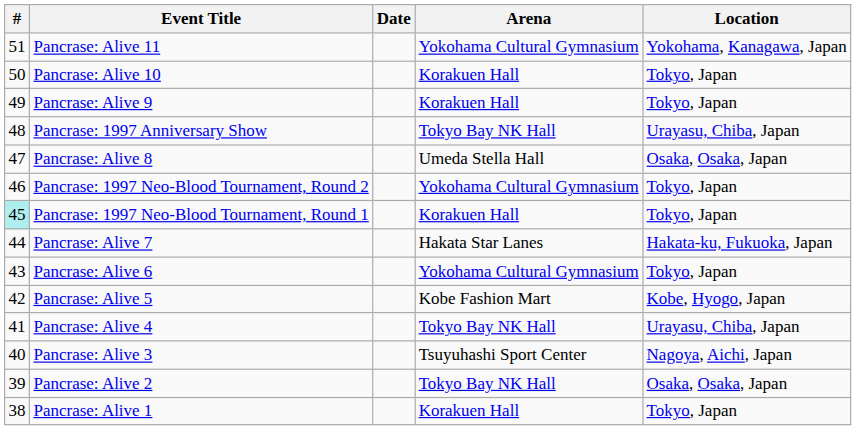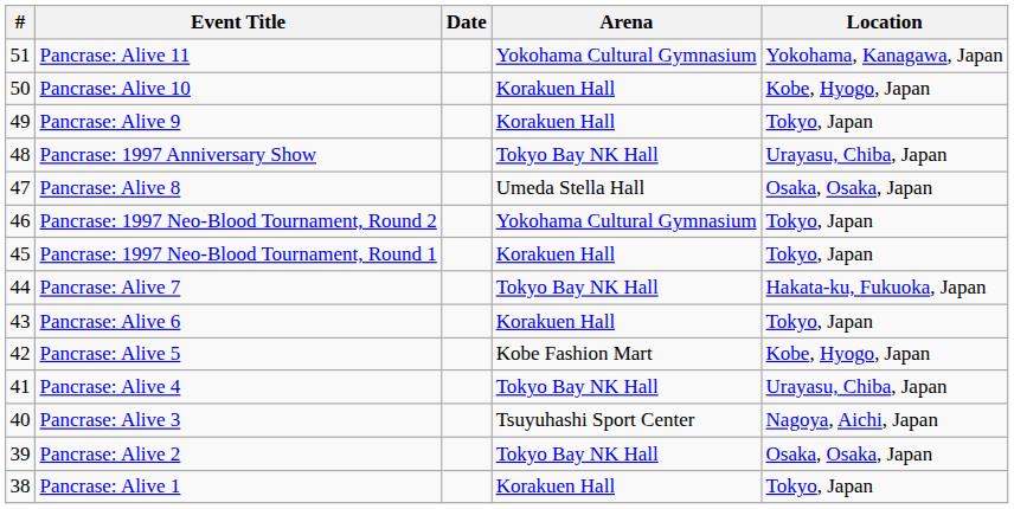Pancrase: Alive 10 | Location: Tokyo, Japan -> Kobe, Hyogo, Japan
Pancrase: 1997 Neo-Blood Tournament, Round 1 | #: paleturquoise background -> no background
Pancrase: Alive 7 | Arena: Hakata Star Lanes -> Tokyo Bay NK Hall
Pancrase: Alive 6 | Arena: Yokohama Cultural Gymnasium -> Korakuen Hall
